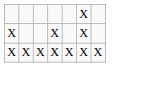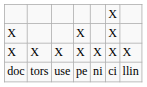+ row: doc | tors | use | pe | ni | ci | llin
